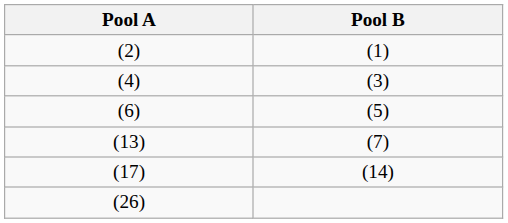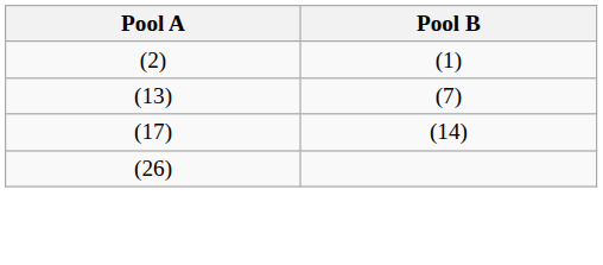- row: (4) | (3)
- row: (6) | (5)
